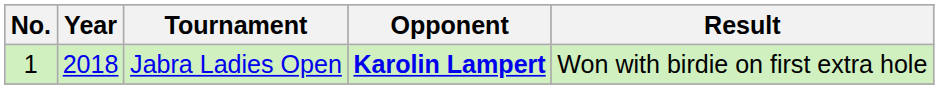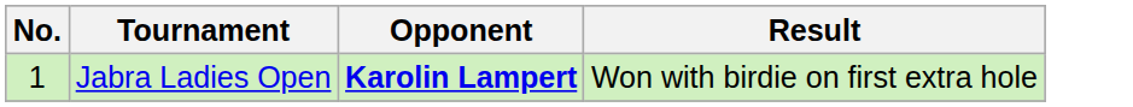- column: Year | 2018
